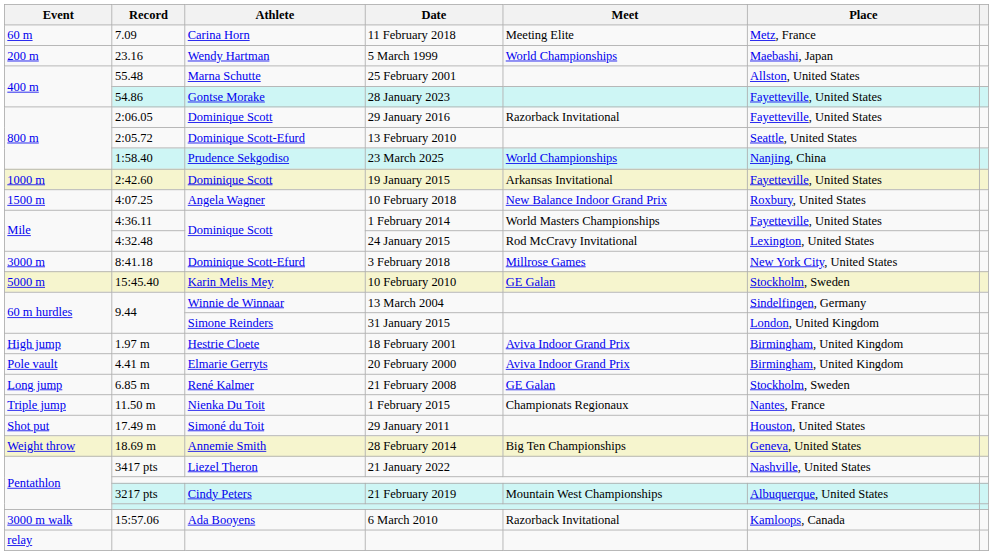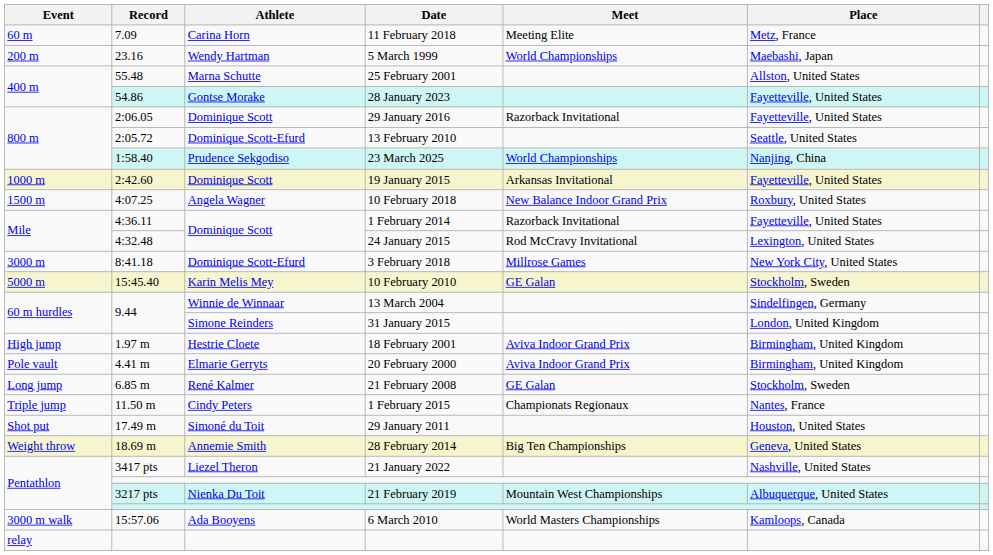1 February 2014 | Meet: World Masters Championships -> Razorback Invitational
1 February 2015 | Athlete: Nienka Du Toit -> Cindy Peters
21 February 2019 | Athlete: Cindy Peters -> Nienka Du Toit
6 March 2010 | Meet: Razorback Invitational -> World Masters Championships
